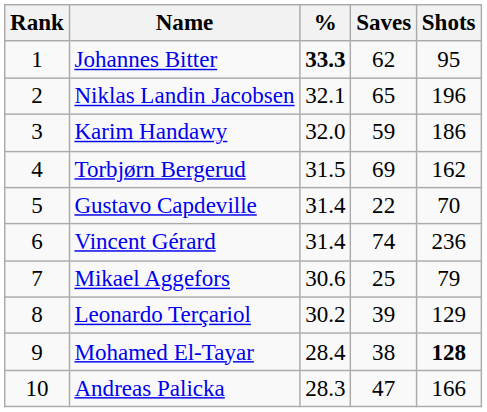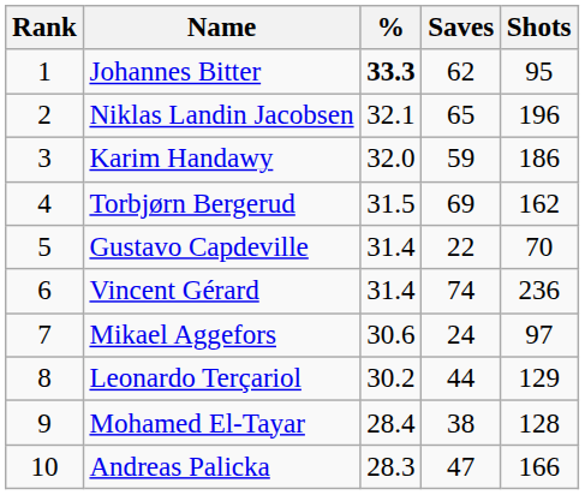Mikael Aggefors | Saves: 25 -> 24
Mikael Aggefors | Shots: 79 -> 97
Leonardo Terçariol | Saves: 39 -> 44
Mohamed El-Tayar | Shots: bold -> normal
